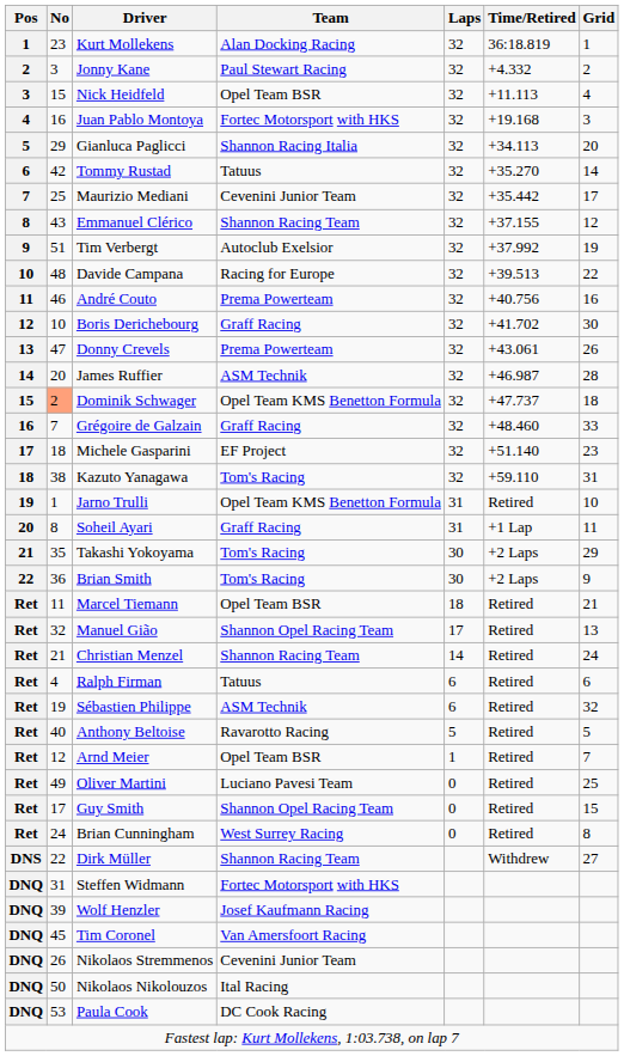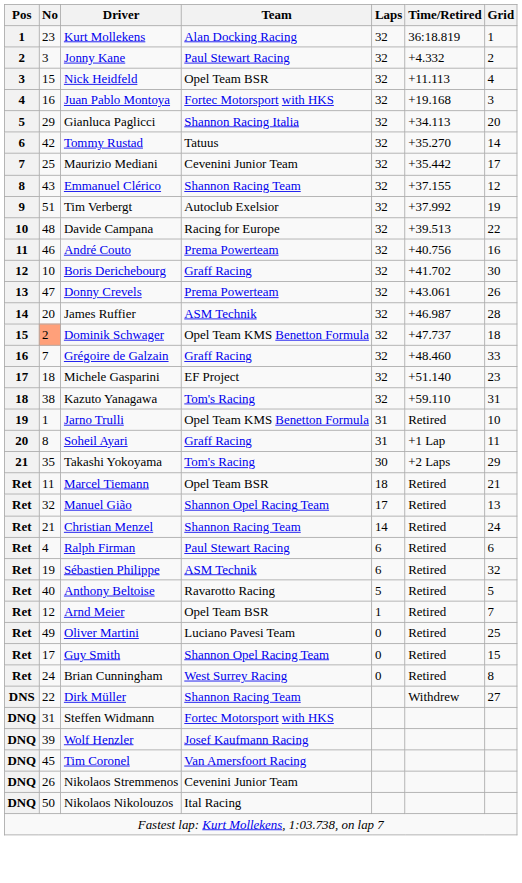- row: 22 | 36 | Brian Smith | Tom's Racing | 30 | +2 Laps | 9
Ralph Firman | Team: Tatuus -> Paul Stewart Racing
- row: DNQ | 53 | Paula Cook | DC Cook Racing
